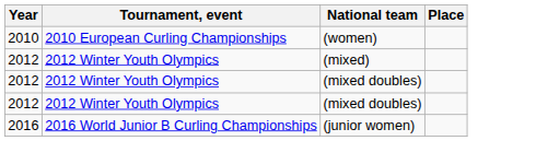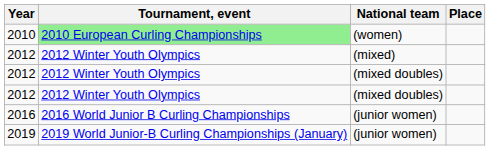2010 | Tournament, event: no background -> lightgreen background
+ row: 2019 | 2019 World Junior-B Curling Championships (January) | (junior women)
